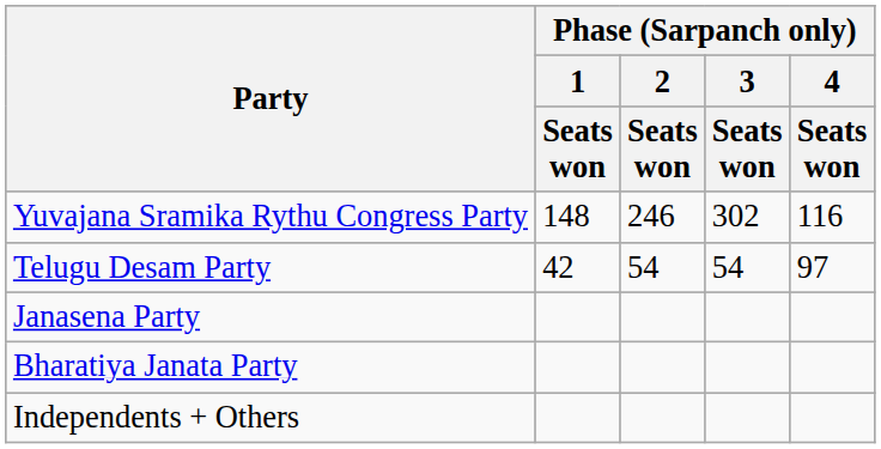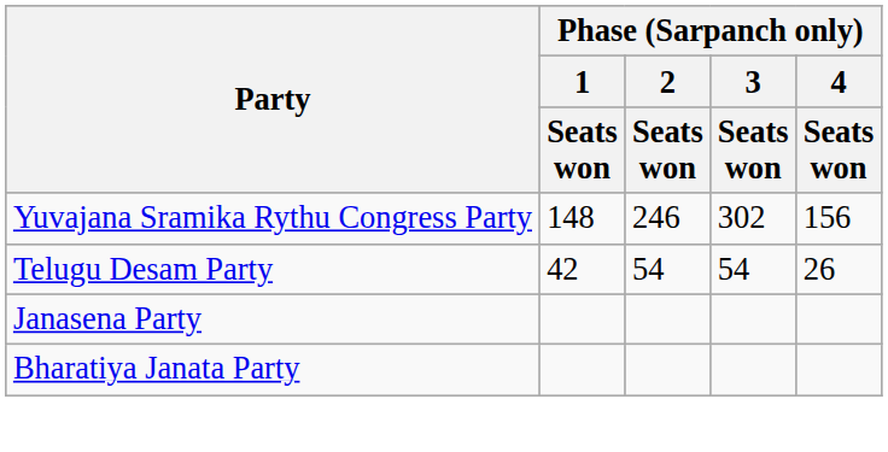Yuvajana Sramika Rythu Congress Party | Phase (Sarpanch only) / 4 / Seats won: 116 -> 156
Telugu Desam Party | Phase (Sarpanch only) / 4 / Seats won: 97 -> 26
- row: Independents + Others
